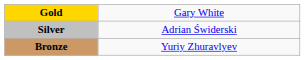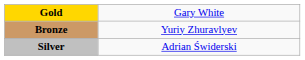rows swapped: Silver <-> Bronze
